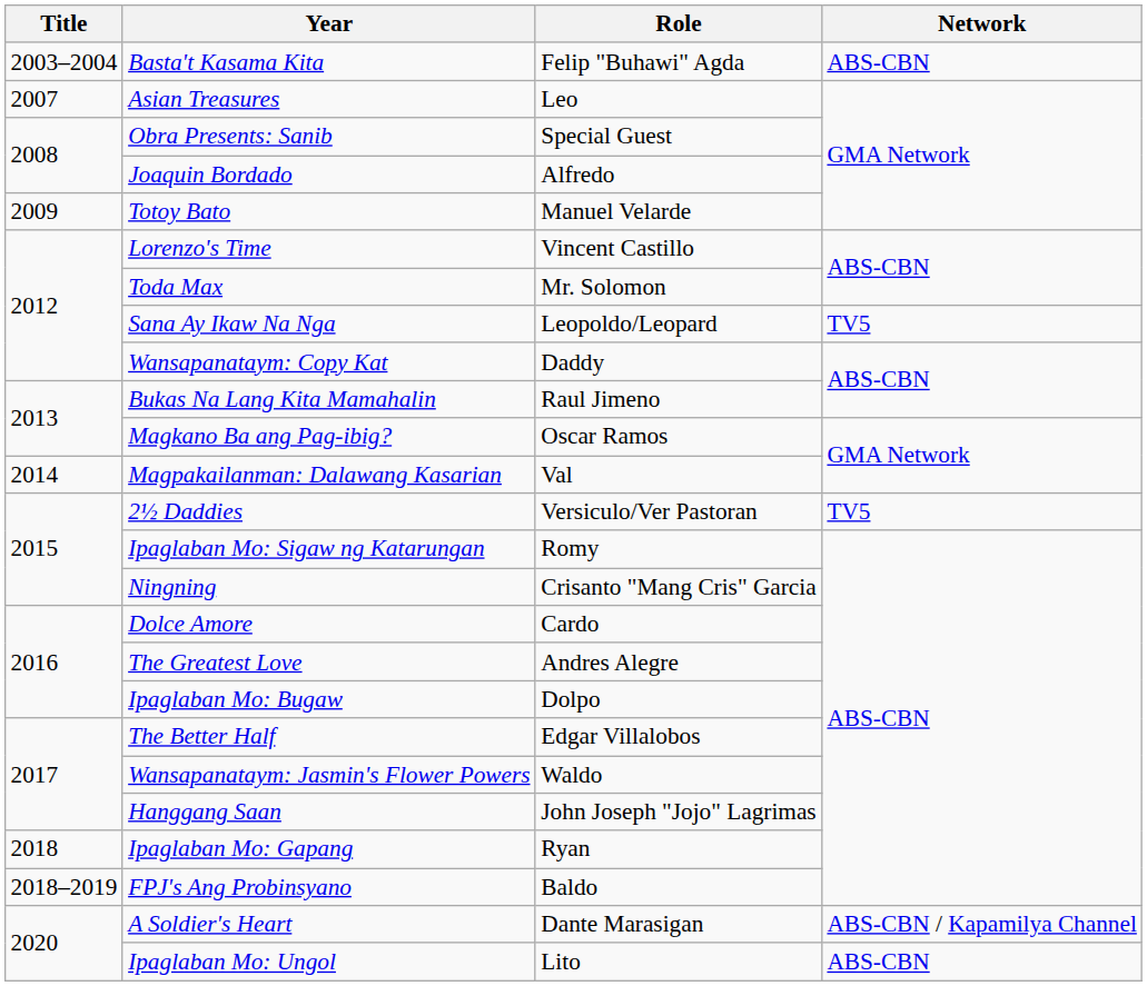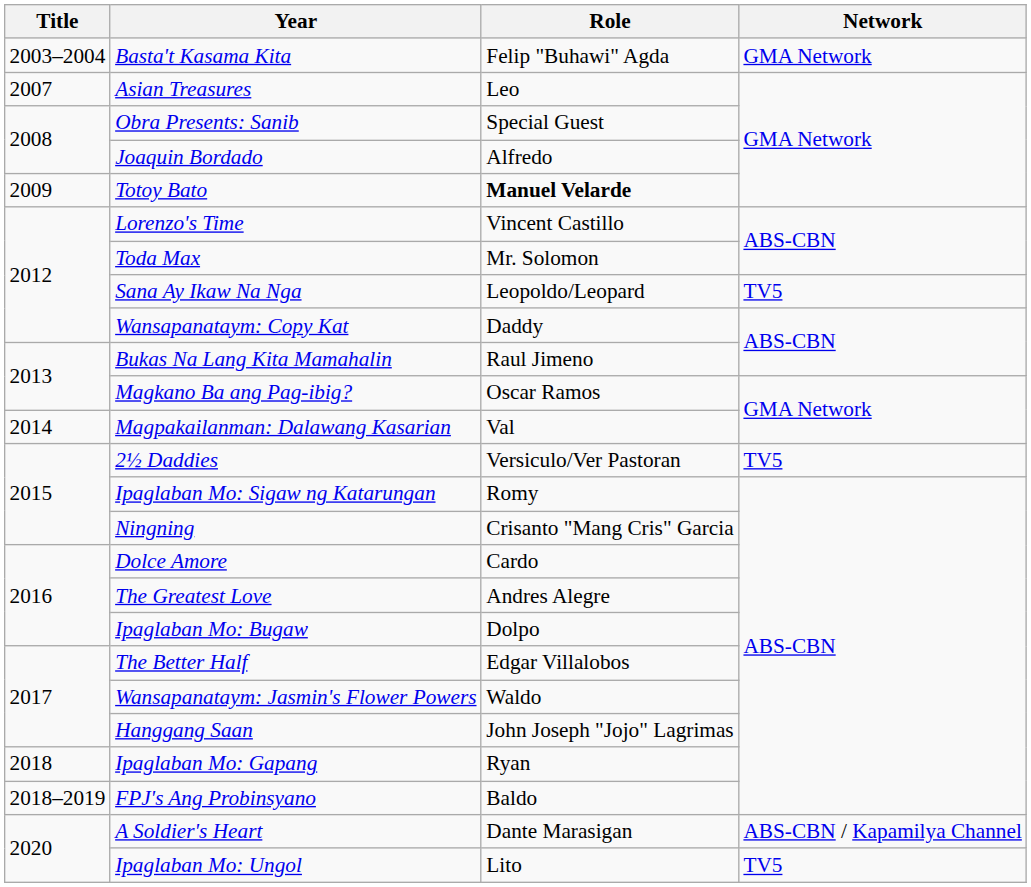Basta't Kasama Kita | Network: ABS-CBN -> GMA Network
Totoy Bato | Role: normal -> bold
Ipaglaban Mo: Ungol | Network: ABS-CBN -> TV5
